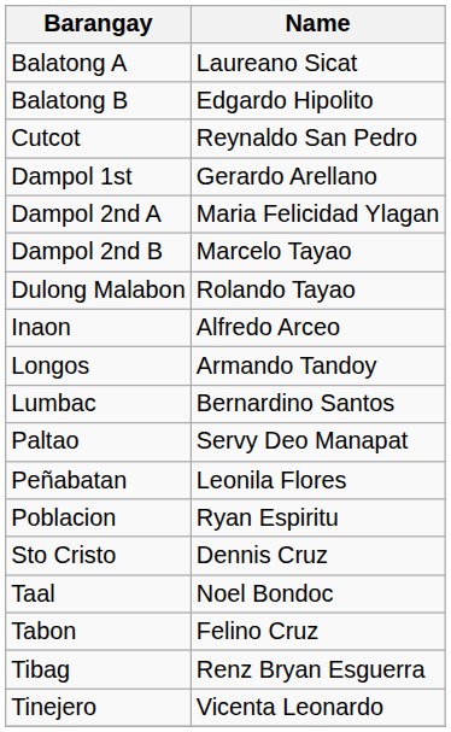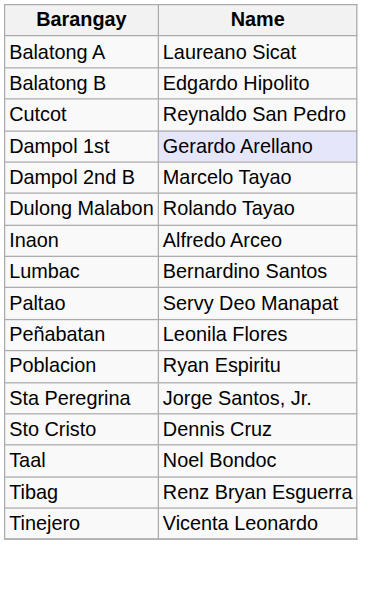Dampol 1st | Name: no background -> lavender background
- row: Dampol 2nd A | Maria Felicidad Ylagan
- row: Longos | Armando Tandoy
+ row: Sta Peregrina | Jorge Santos, Jr.
- row: Tabon | Felino Cruz
